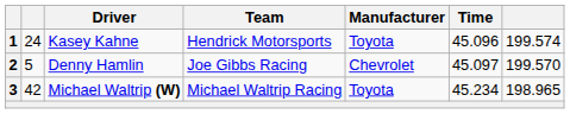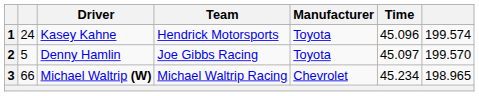2 | Manufacturer: Chevrolet -> Toyota
3 | column 2: 42 -> 66
3 | Manufacturer: Toyota -> Chevrolet
